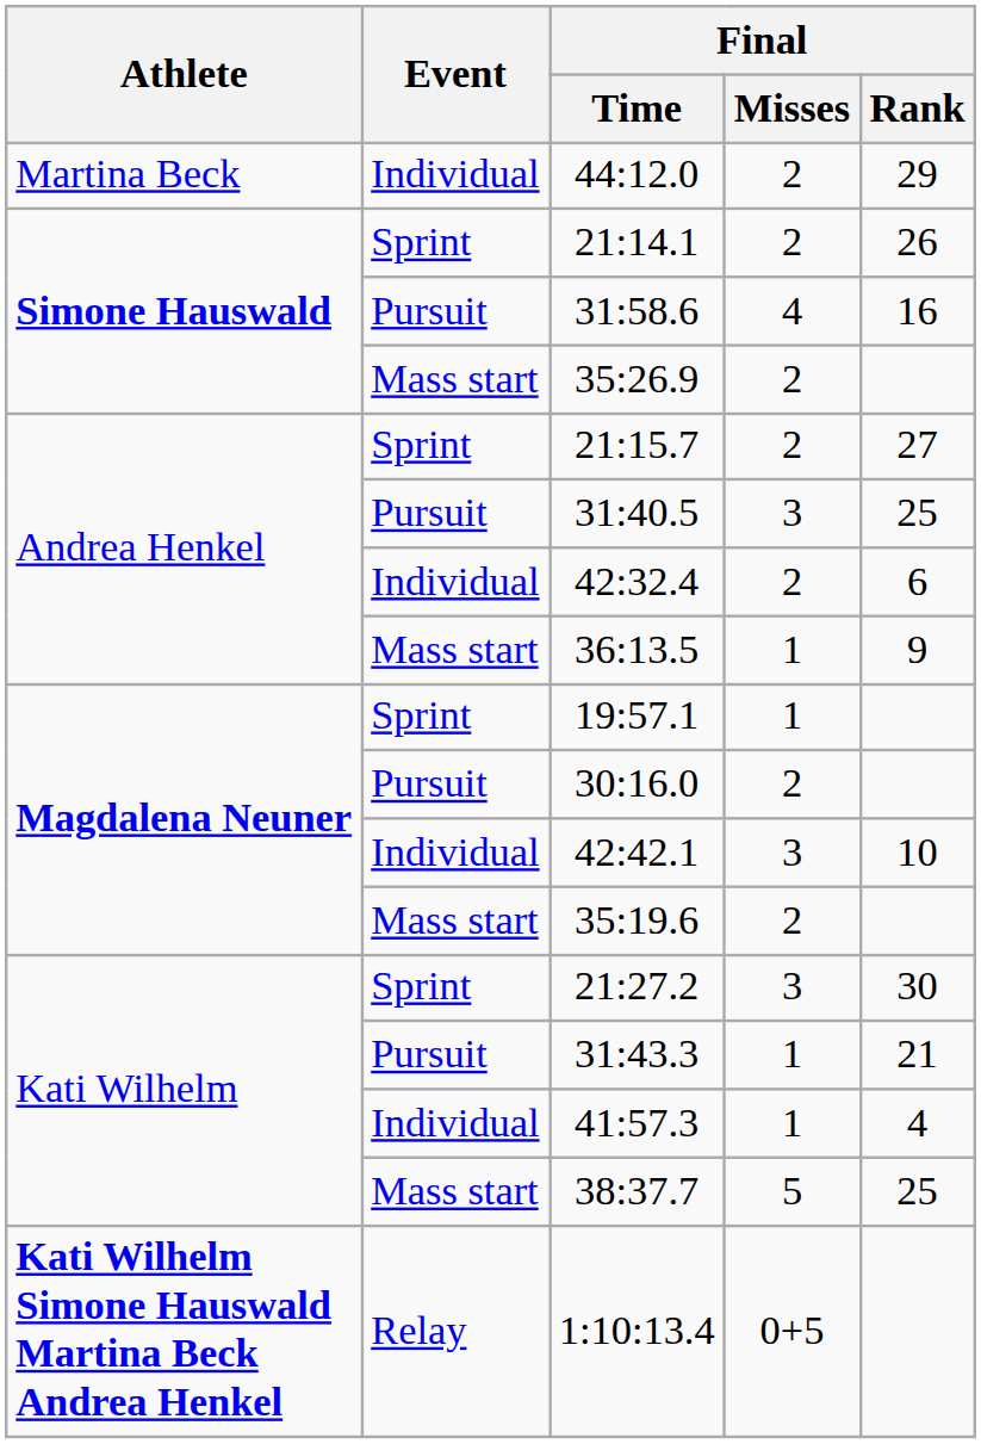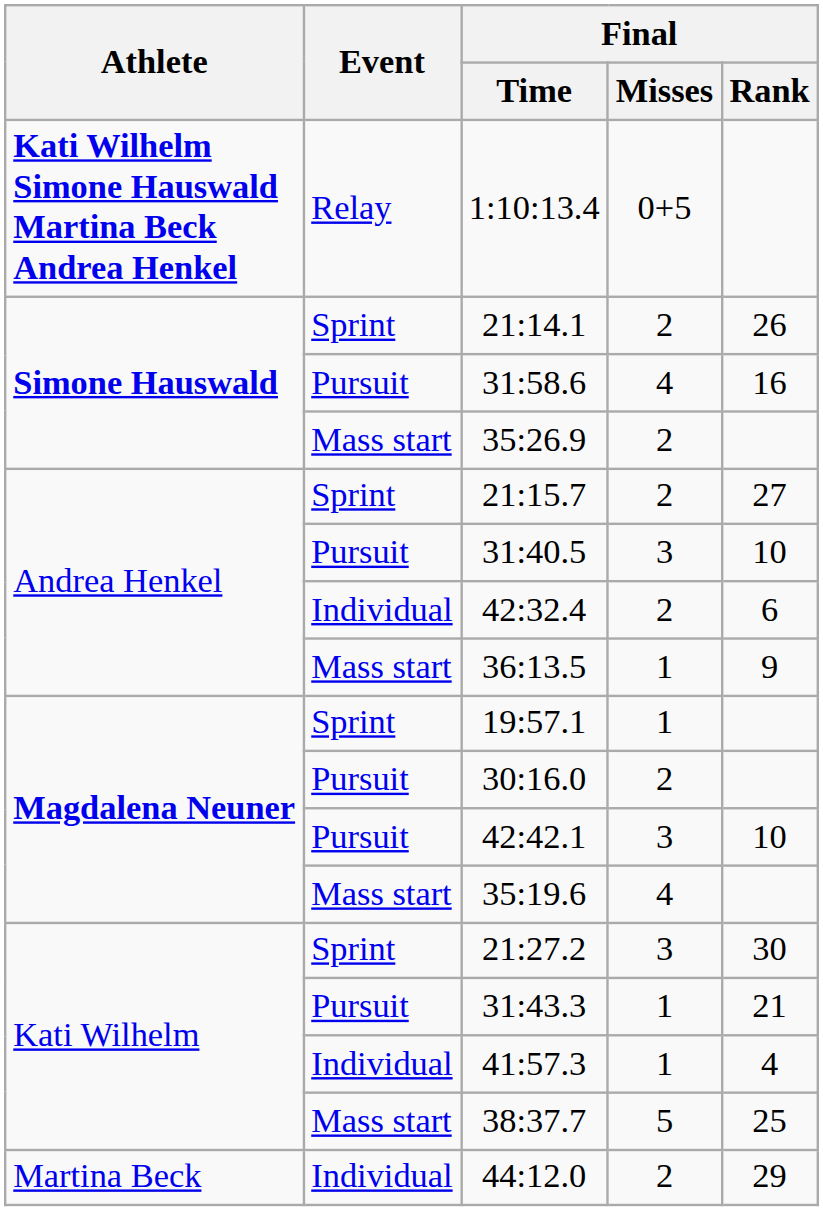rows swapped: 44:12.0 <-> 1:10:13.4
31:40.5 | Final / Rank: 25 -> 10
42:42.1 | Event: Individual -> Pursuit
35:19.6 | Final / Misses: 2 -> 4
